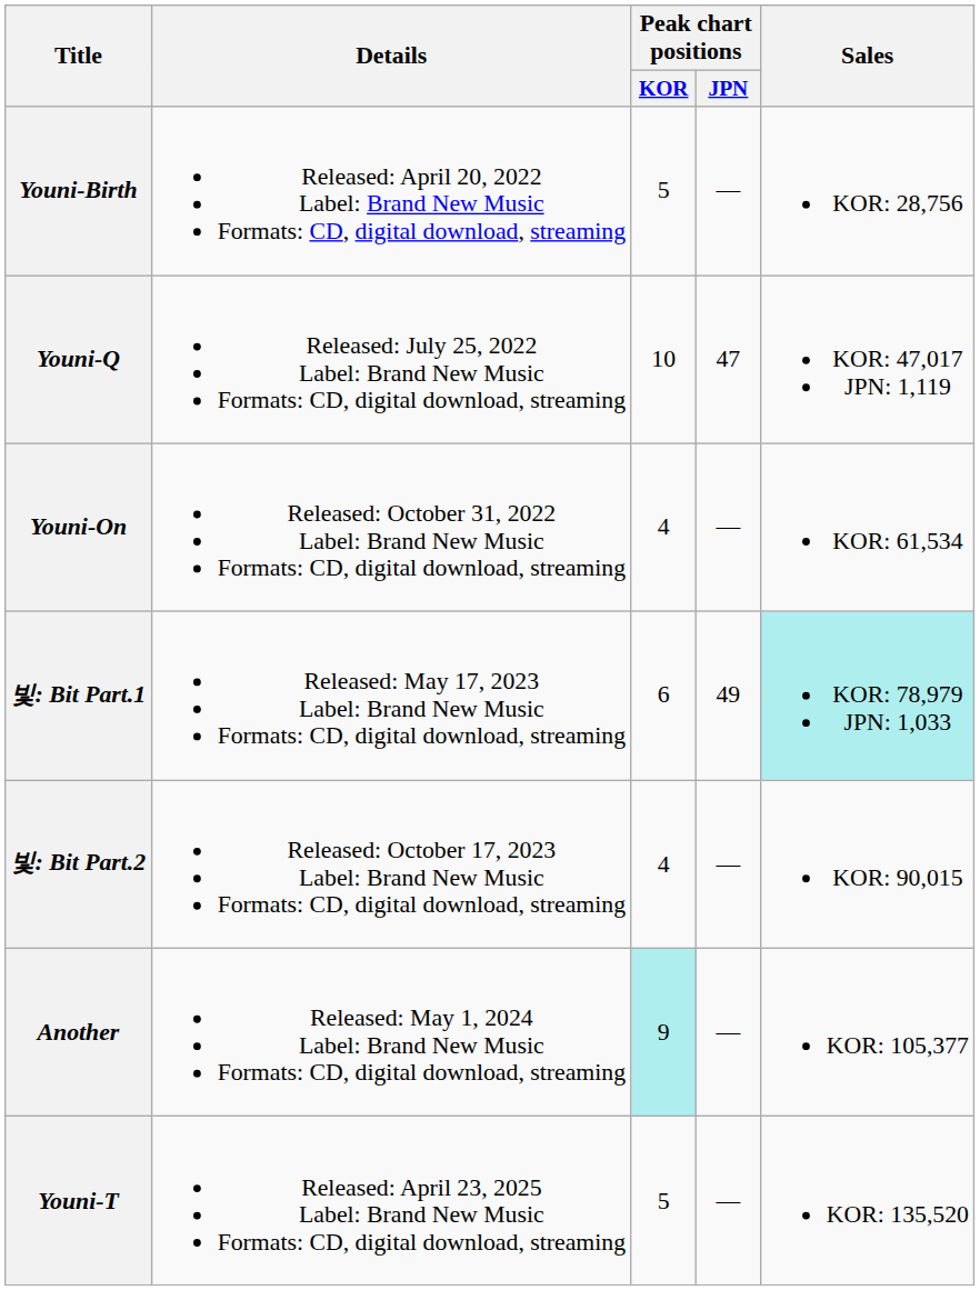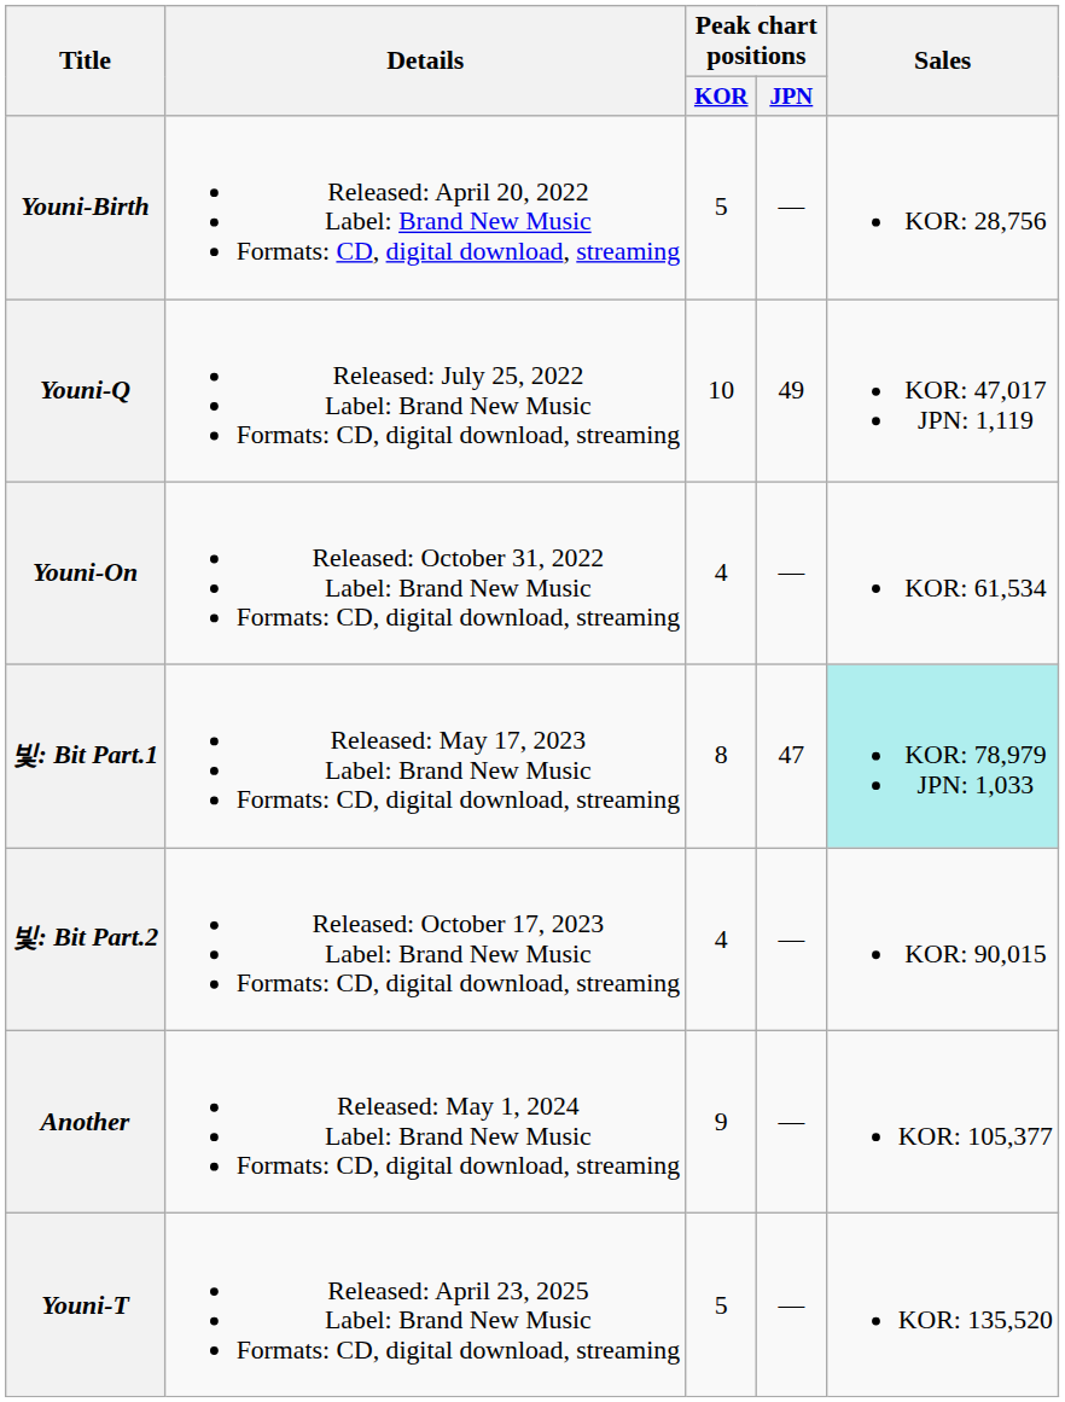Youni-Q | Peak chart positions / JPN: 47 -> 49
빛: Bit Part.1 | Peak chart positions / KOR: 6 -> 8
빛: Bit Part.1 | Peak chart positions / JPN: 49 -> 47
Another | Peak chart positions / KOR: paleturquoise background -> no background
